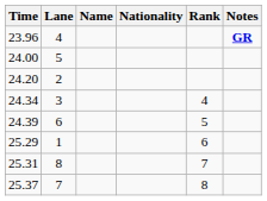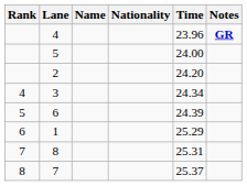columns swapped: Rank <-> Time
